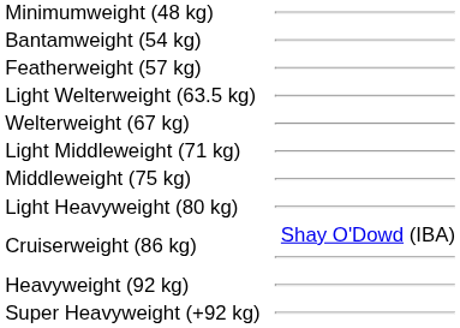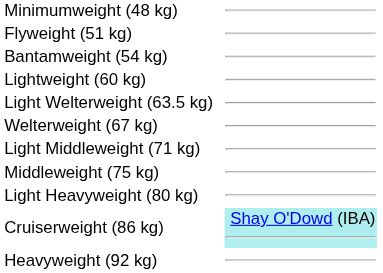+ row: Flyweight (51 kg)
- row: Featherweight (57 kg)
+ row: Lightweight (60 kg)
Cruiserweight (86 kg) | column 4: no background -> paleturquoise background
- row: Super Heavyweight (+92 kg)
